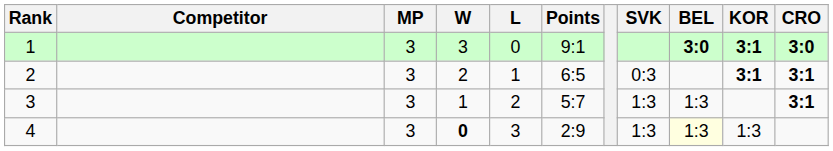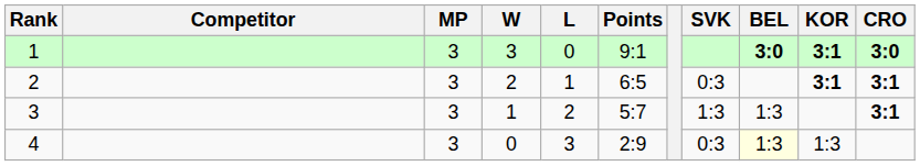4 | W: bold -> normal
4 | SVK: 1:3 -> 0:3
